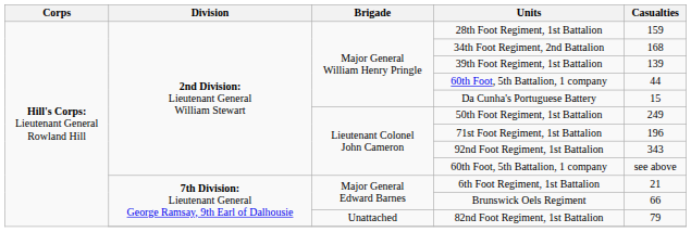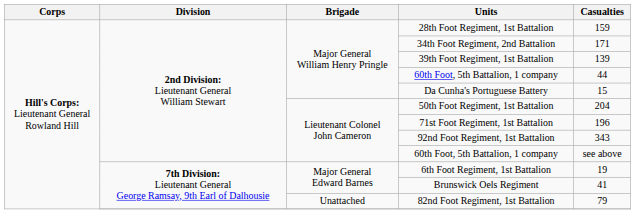34th Foot Regiment, 2nd Battalion | Casualties: 168 -> 171
50th Foot Regiment, 1st Battalion | Casualties: 249 -> 204
6th Foot Regiment, 1st Battalion | Casualties: 21 -> 19
Brunswick Oels Regiment | Casualties: 66 -> 41
